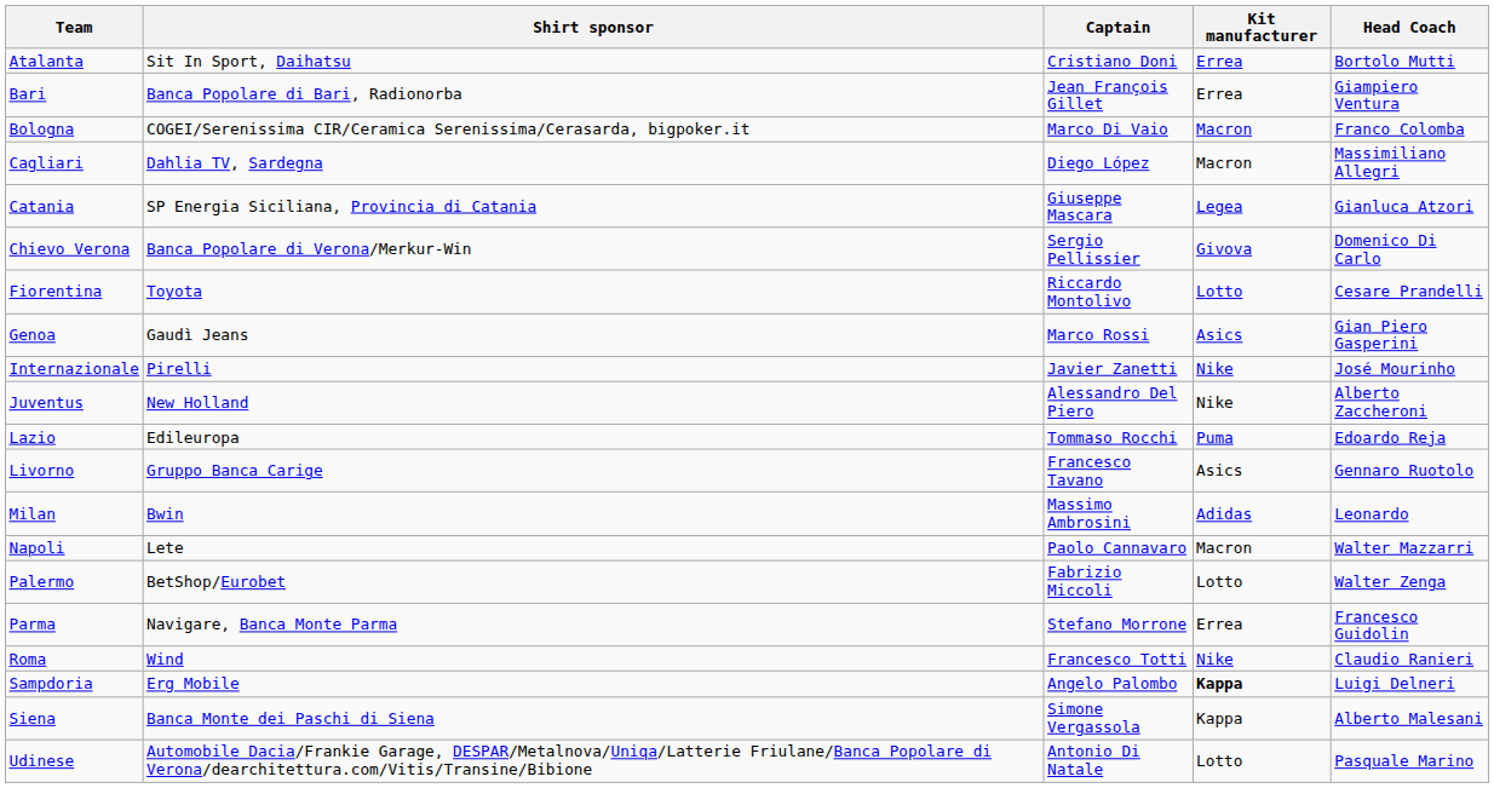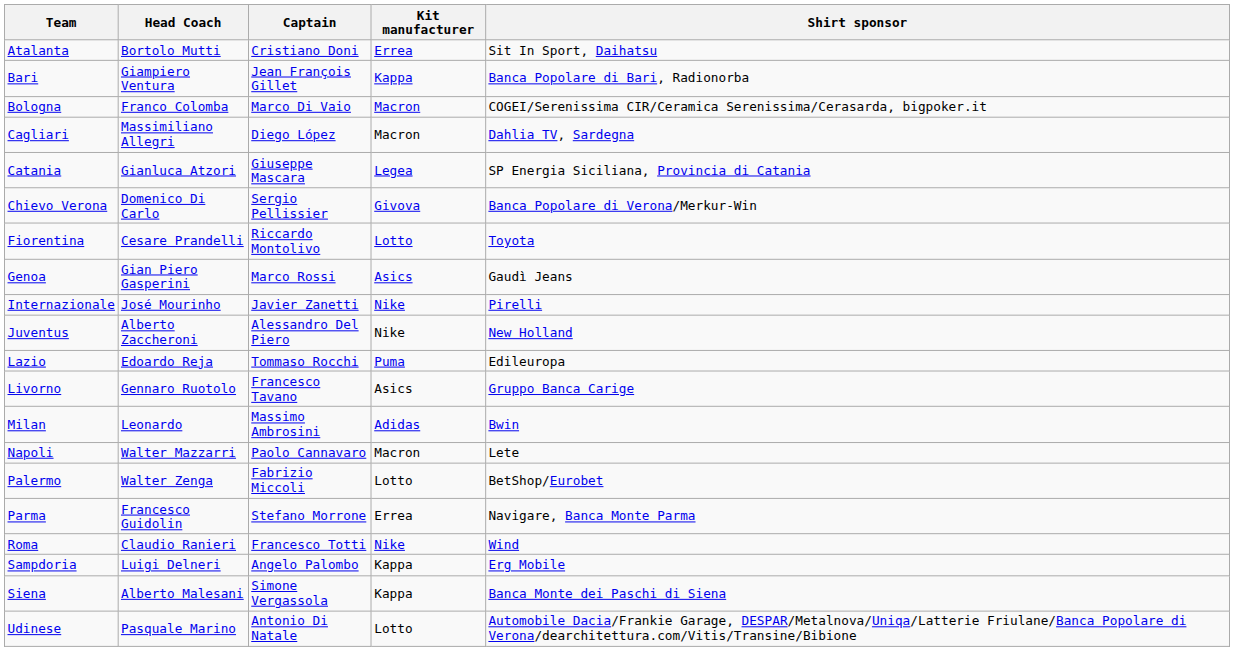columns swapped: Head Coach <-> Shirt sponsor
Bari | Kit manufacturer: Errea -> Kappa
Sampdoria | Kit manufacturer: bold -> normal
